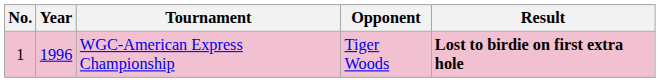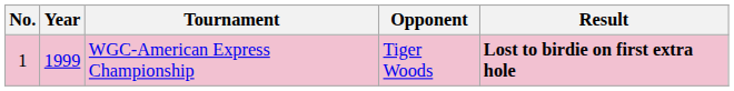WGC-American Express Championship | Year: 1996 -> 1999
